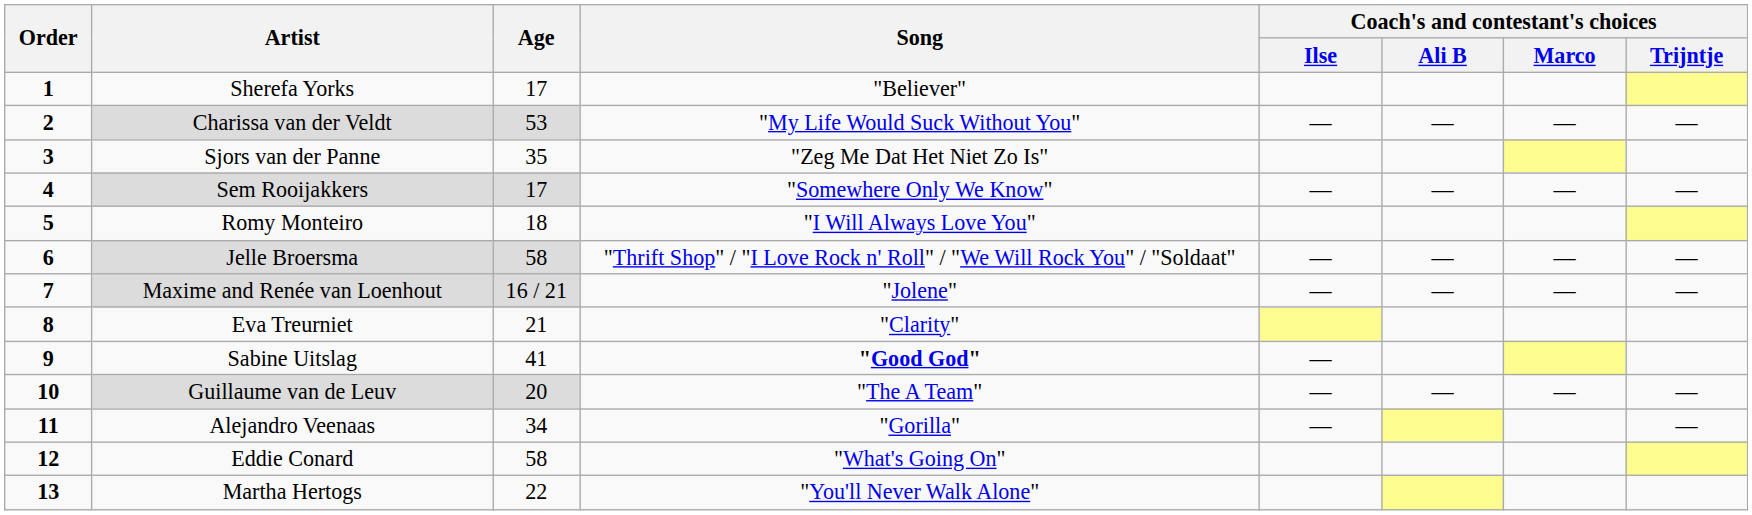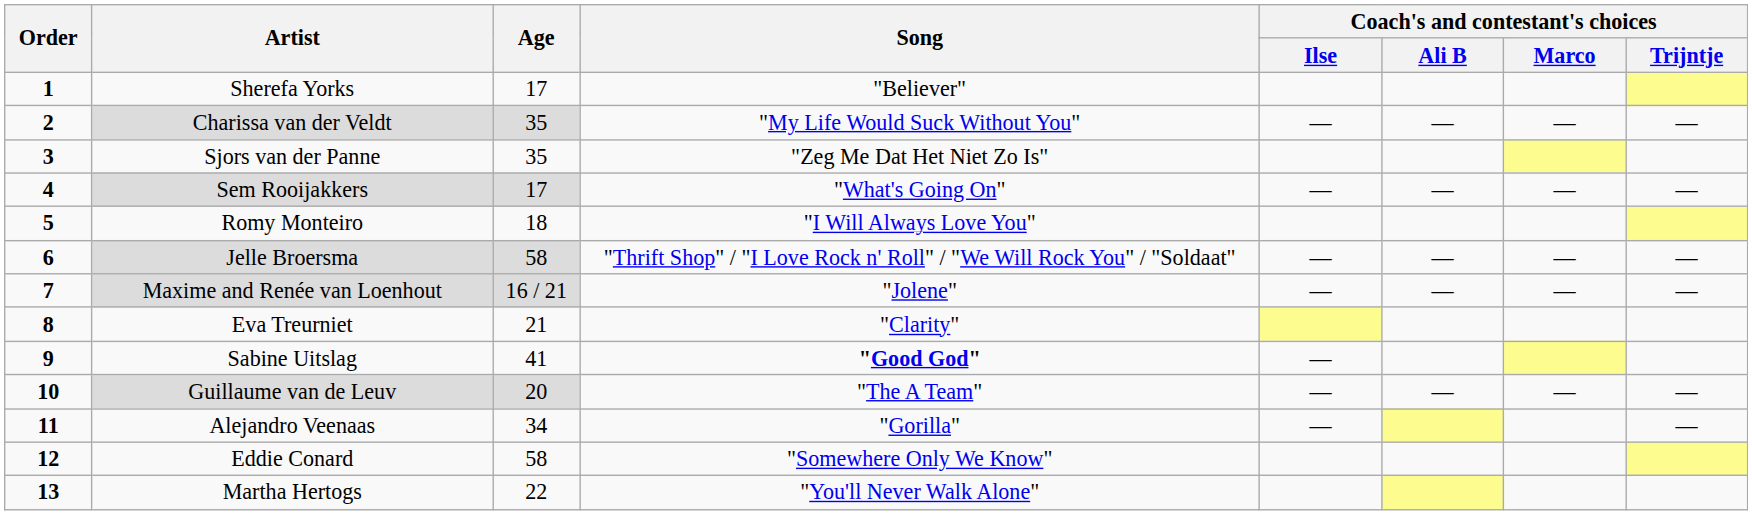Charissa van der Veldt | Age: 53 -> 35
Sem Rooijakkers | Song: "Somewhere Only We Know" -> "What's Going On"
Eddie Conard | Song: "What's Going On" -> "Somewhere Only We Know"
